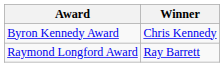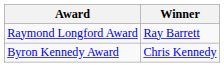rows swapped: Byron Kennedy Award <-> Raymond Longford Award
